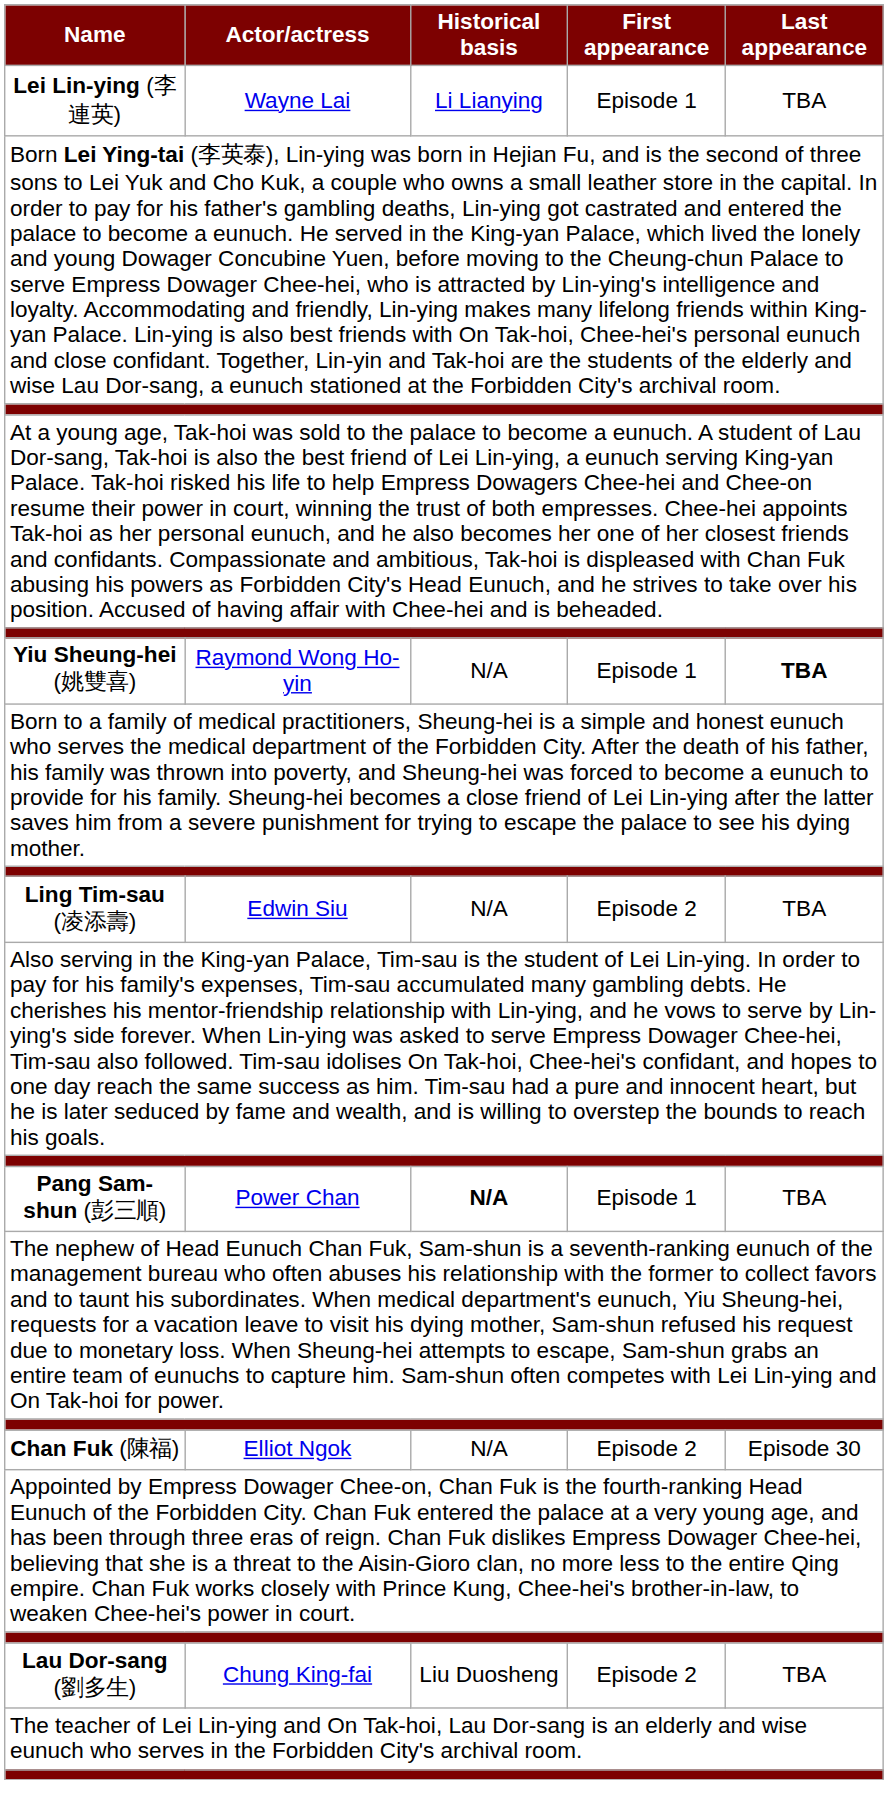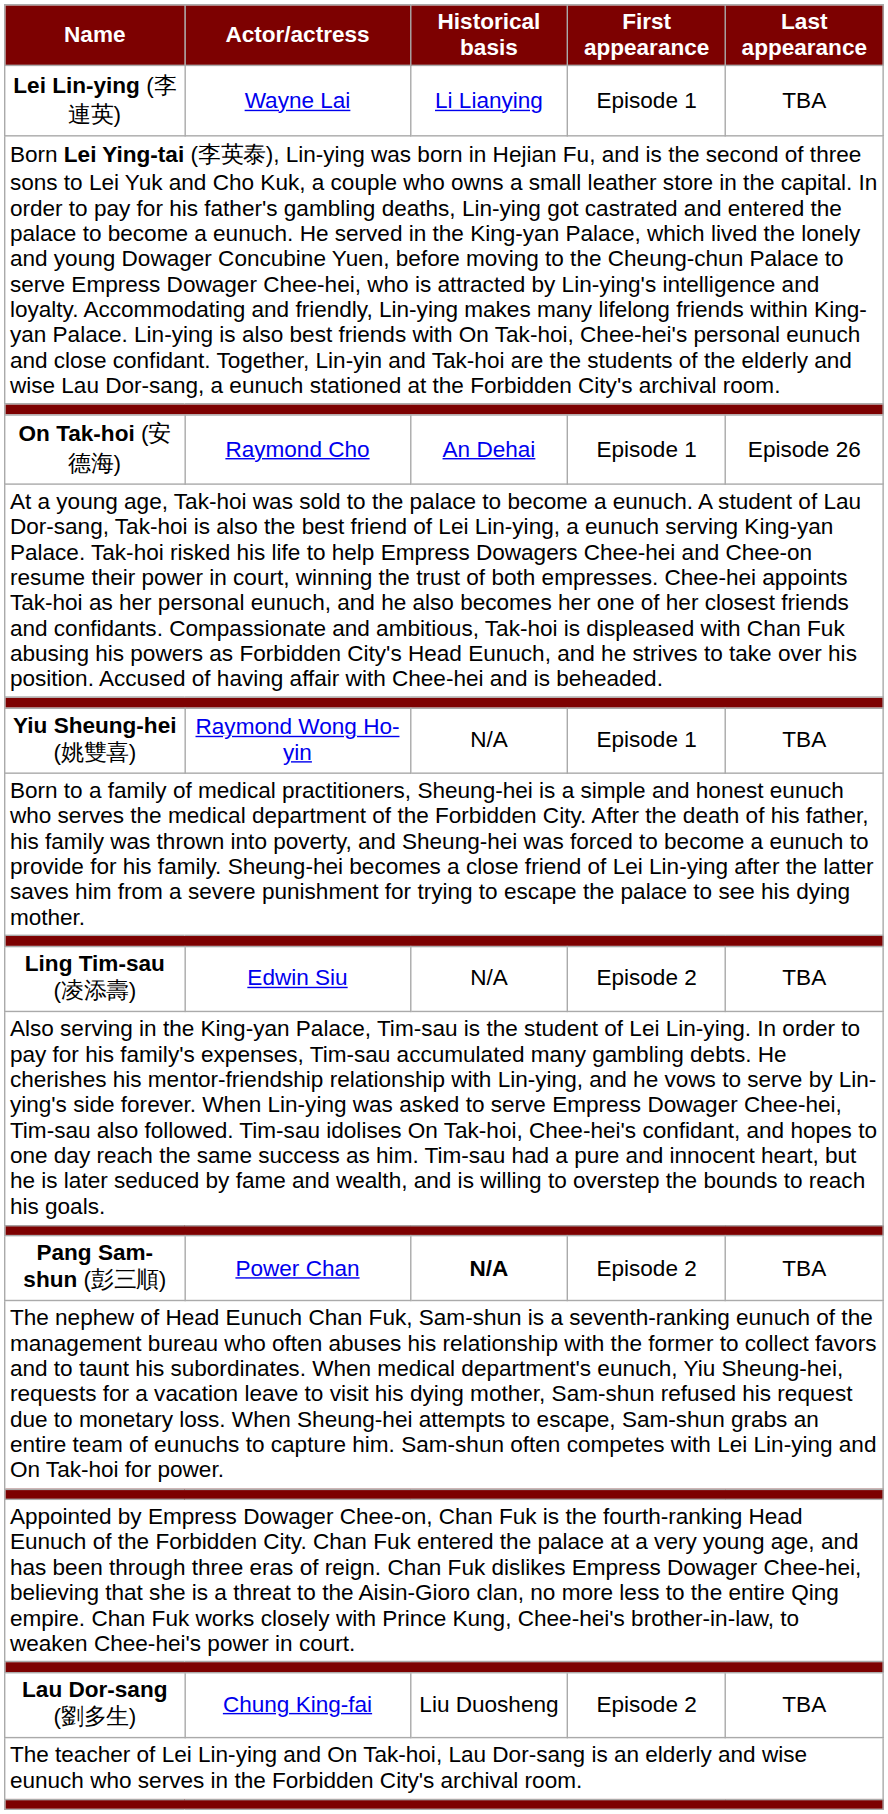+ row: On Tak-hoi (安德海) | Raymond Cho | An Dehai | Episode 1 | Episode 26
Yiu Sheung-hei (姚雙喜) | Last appearance: bold -> normal
Pang Sam-shun (彭三順) | First appearance: Episode 1 -> Episode 2
- row: Chan Fuk (陳福) | Elliot Ngok | N/A | Episode 2 | Episode 30
